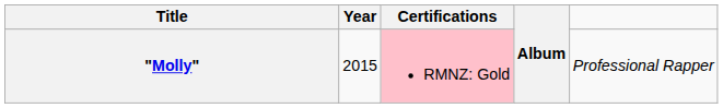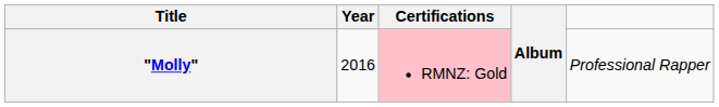"Molly" | Year: 2015 -> 2016
